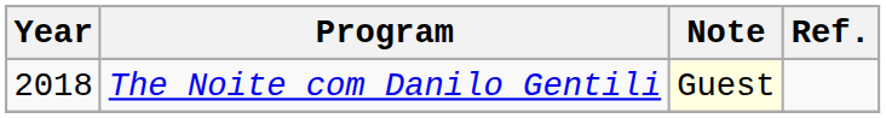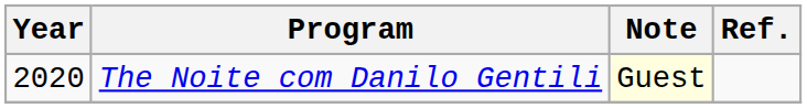The Noite com Danilo Gentili | Year: 2018 -> 2020
